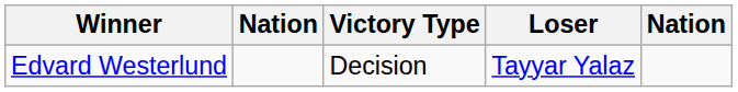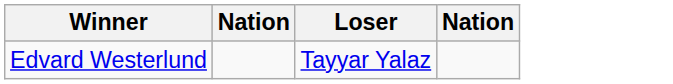- column: Victory Type | Decision
